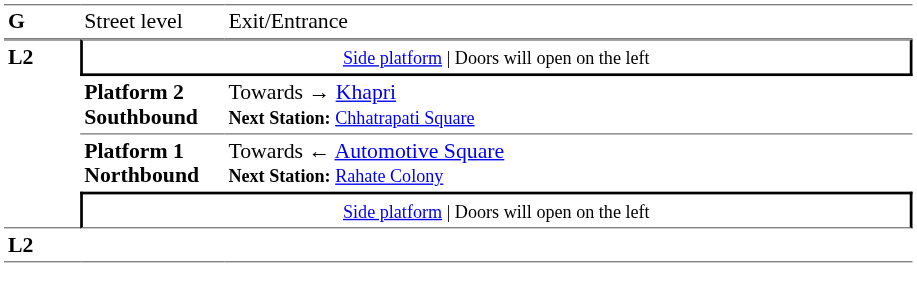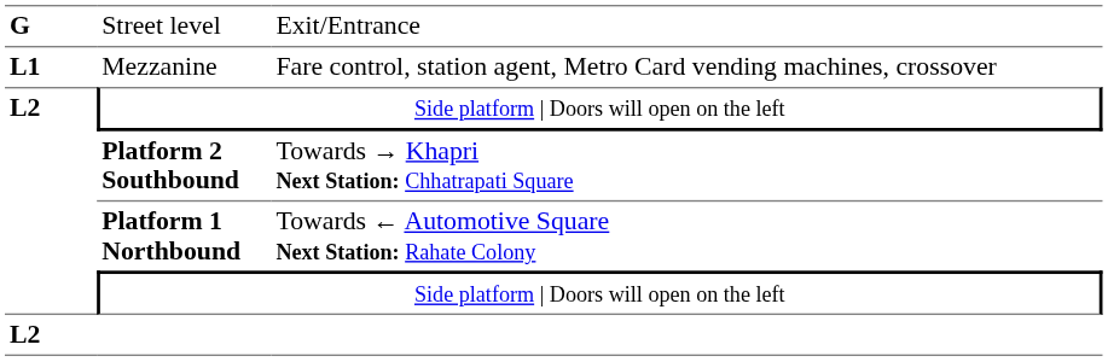+ row: L1 | Mezzanine | Fare control, station agent, Metro Card vending machines, crossover
